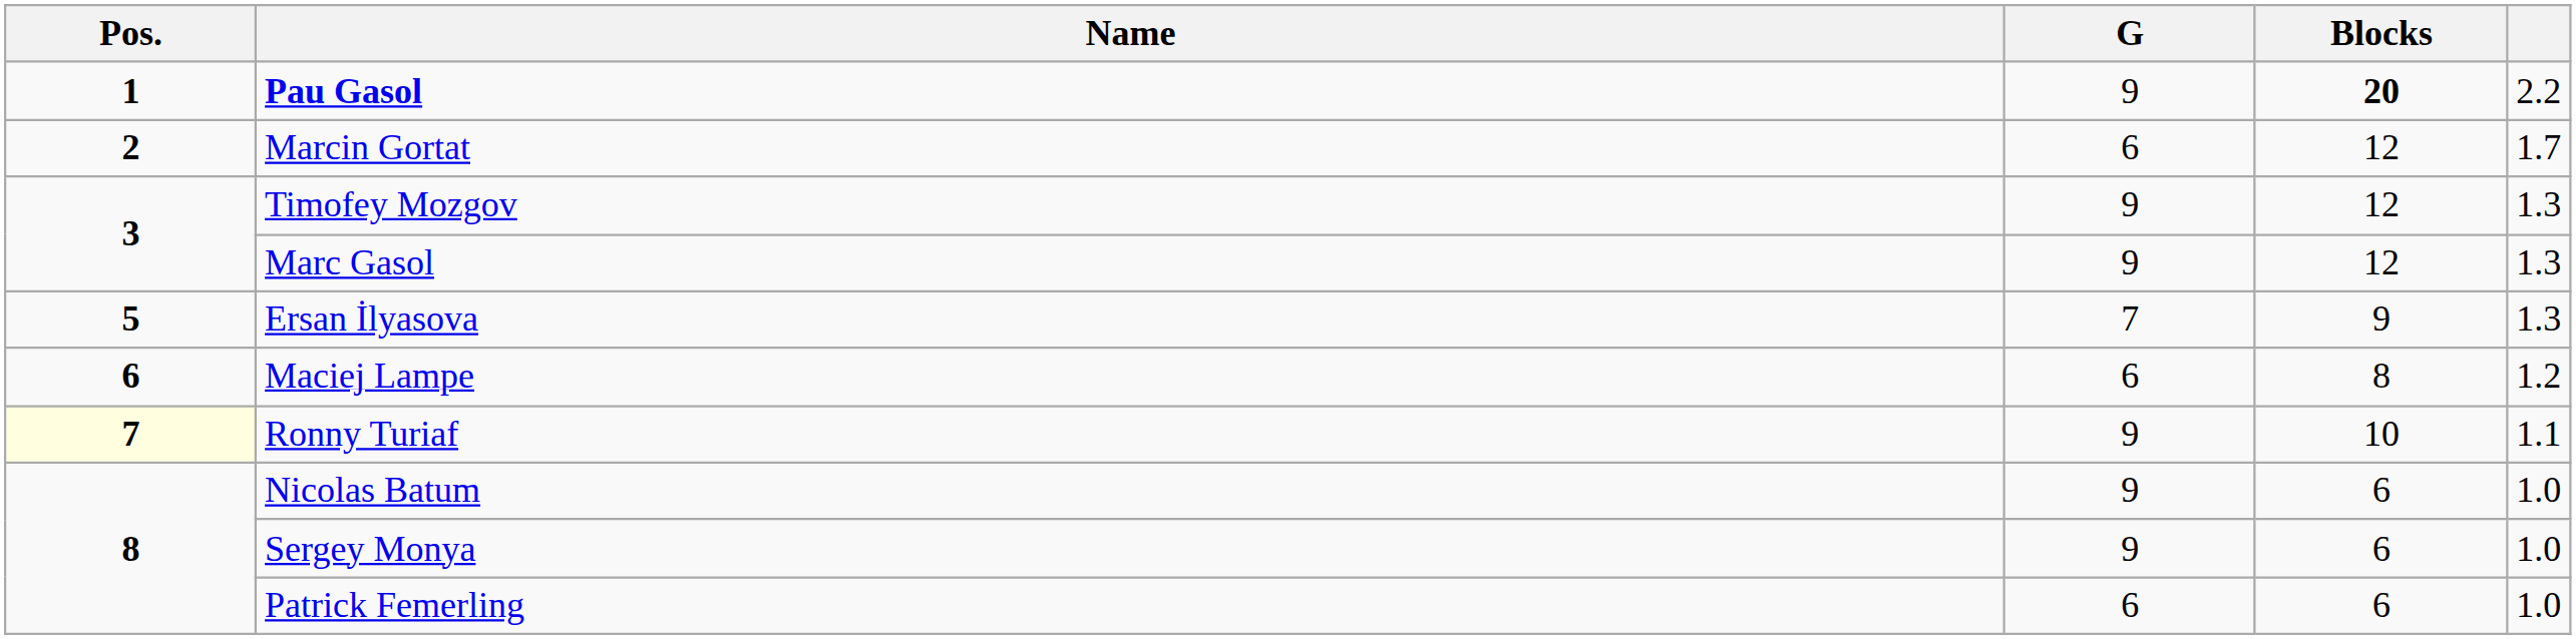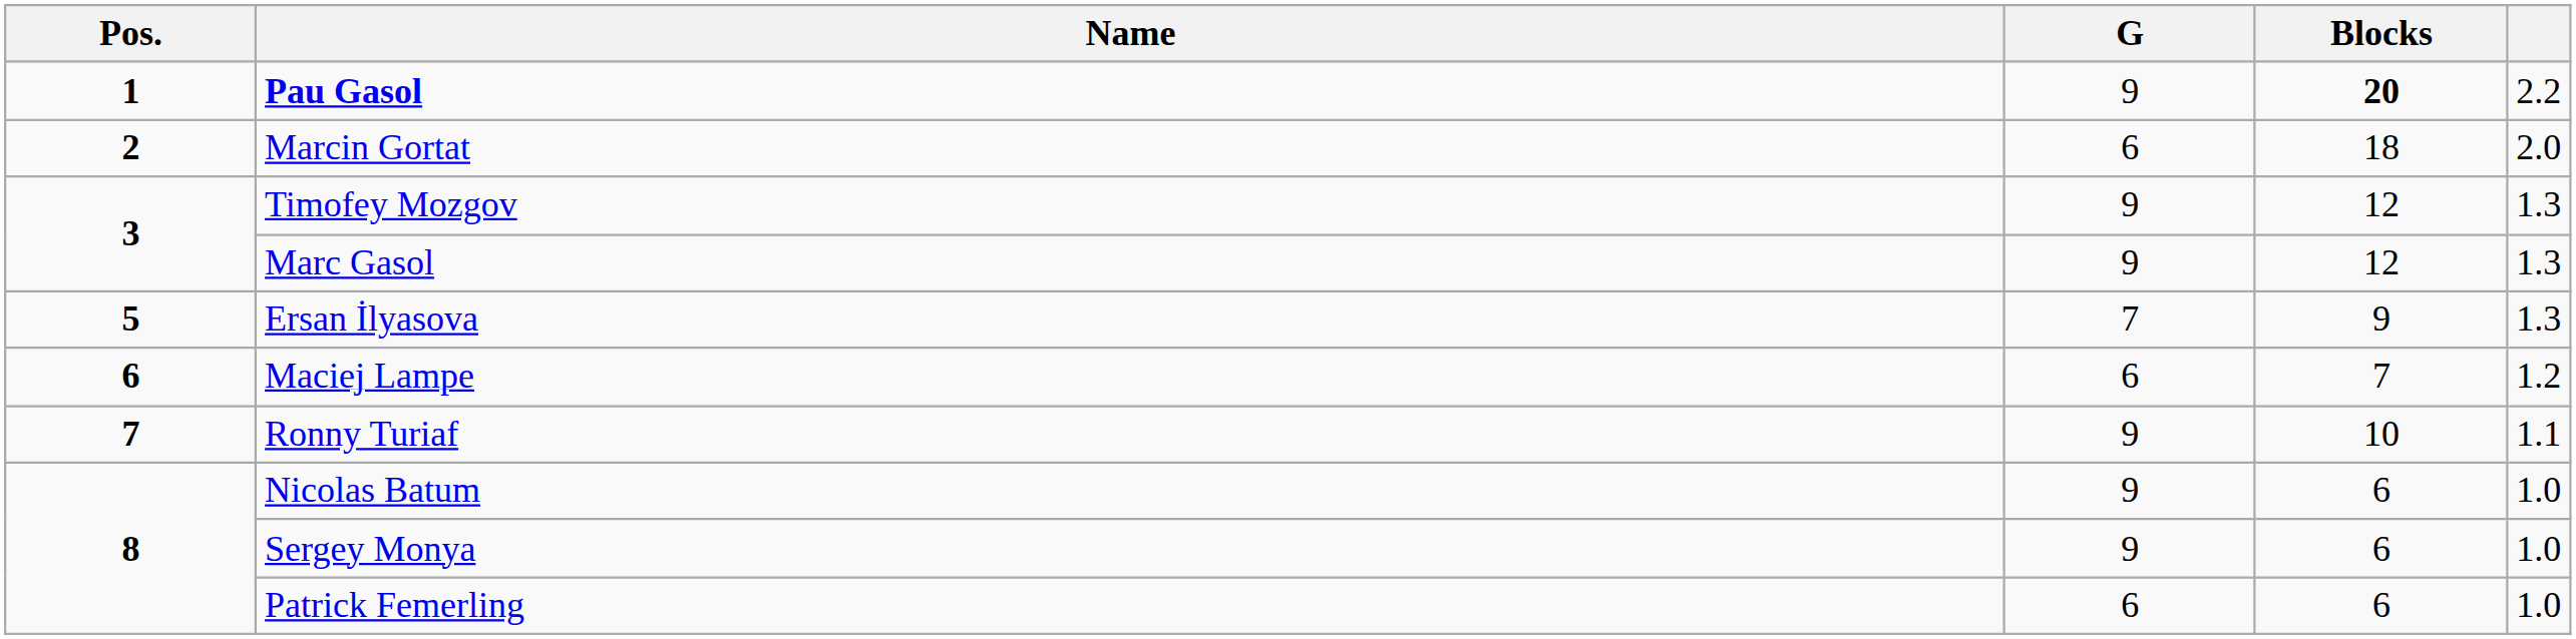Marcin Gortat | Blocks: 12 -> 18
Marcin Gortat | column 5: 1.7 -> 2.0
Maciej Lampe | Blocks: 8 -> 7
Ronny Turiaf | Pos.: lightyellow background -> no background
